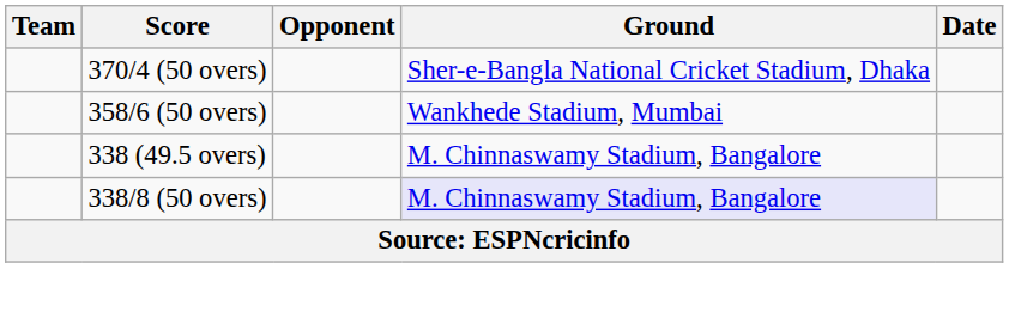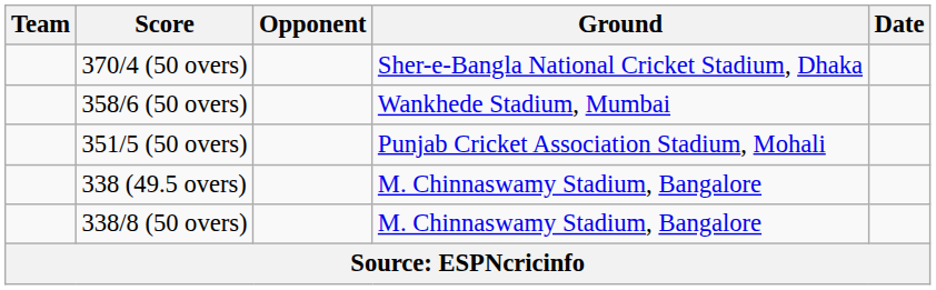+ row: 351/5 (50 overs) | Punjab Cricket Association Stadium, Mohali
338/8 (50 overs) | Ground: lavender background -> no background
